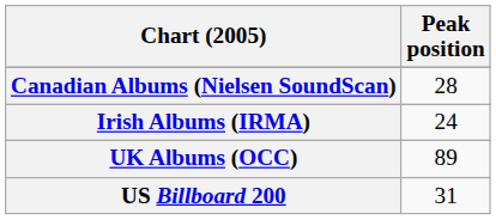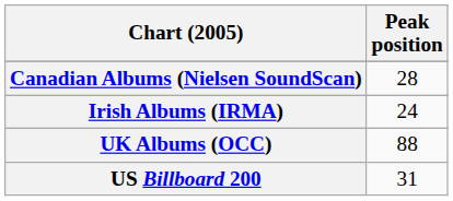UK Albums (OCC) | Peak position: 89 -> 88
